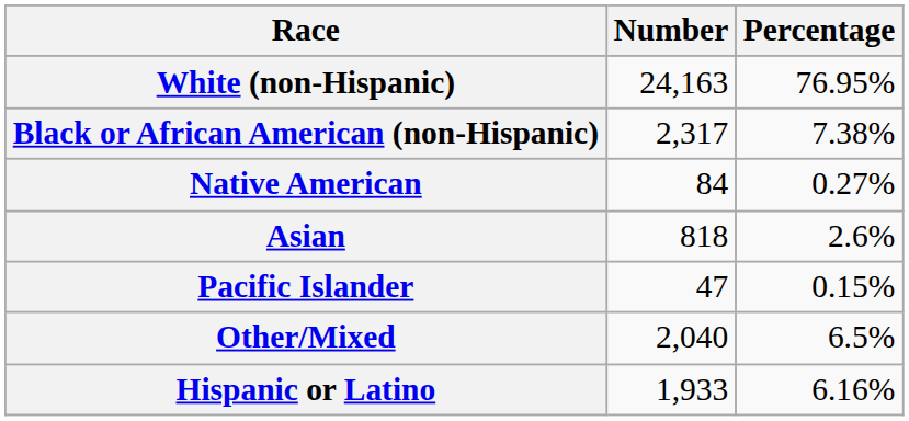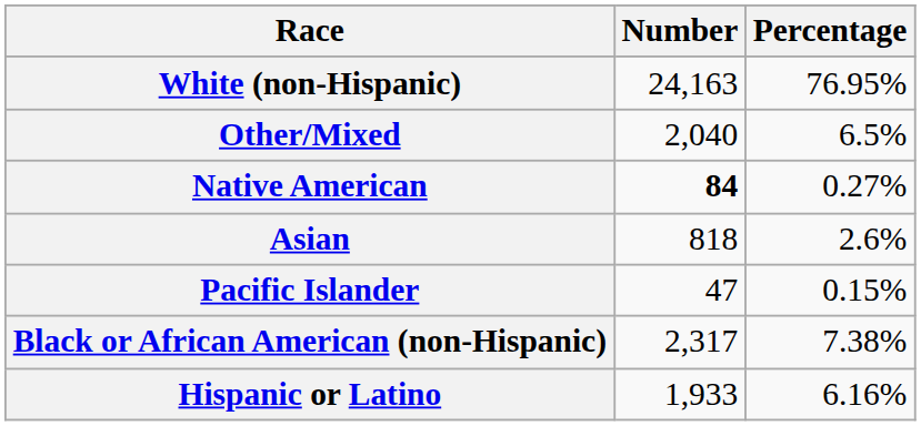rows swapped: Black or African American (non-Hispanic) <-> Other/Mixed
Native American | Number: normal -> bold
